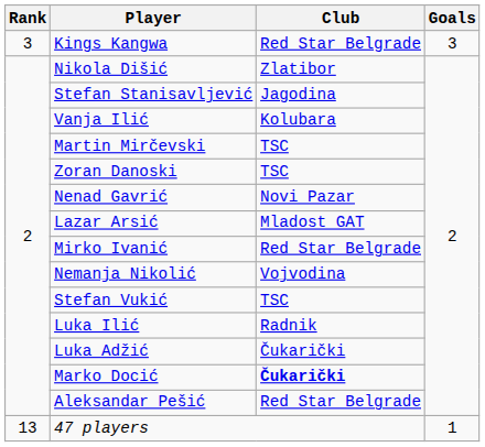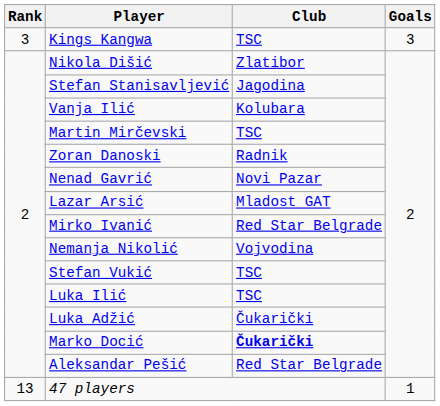Kings Kangwa | Club: Red Star Belgrade -> TSC
Zoran Danoski | Club: TSC -> Radnik
Luka Ilić | Club: Radnik -> TSC
